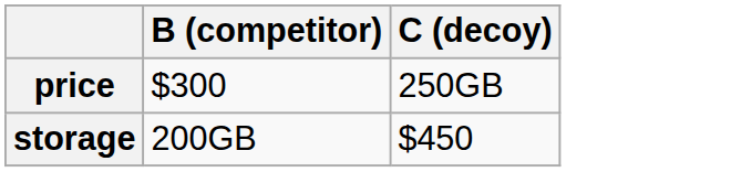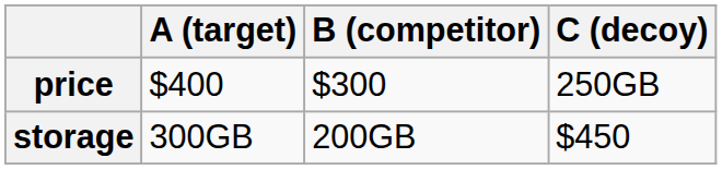+ column: A (target) | $400 | 300GB
